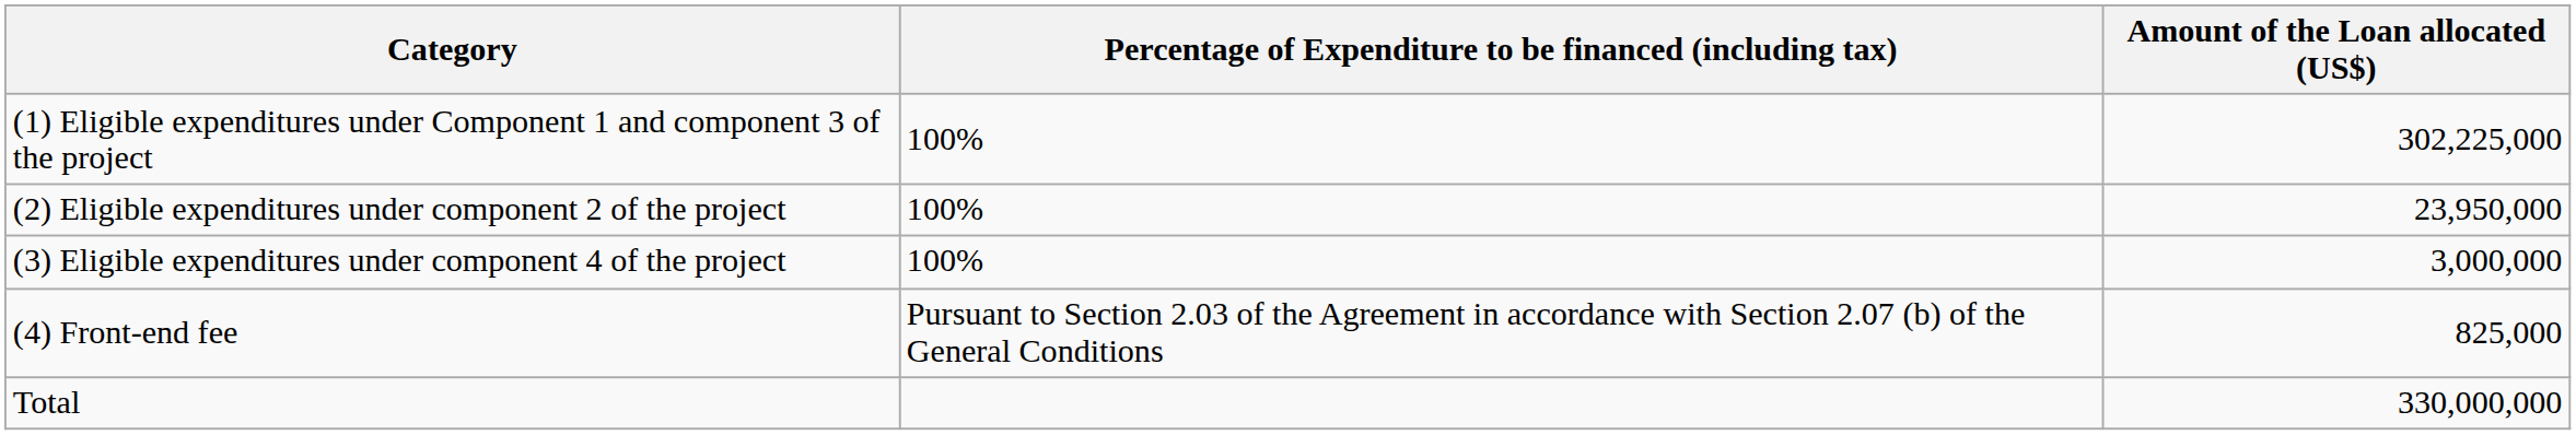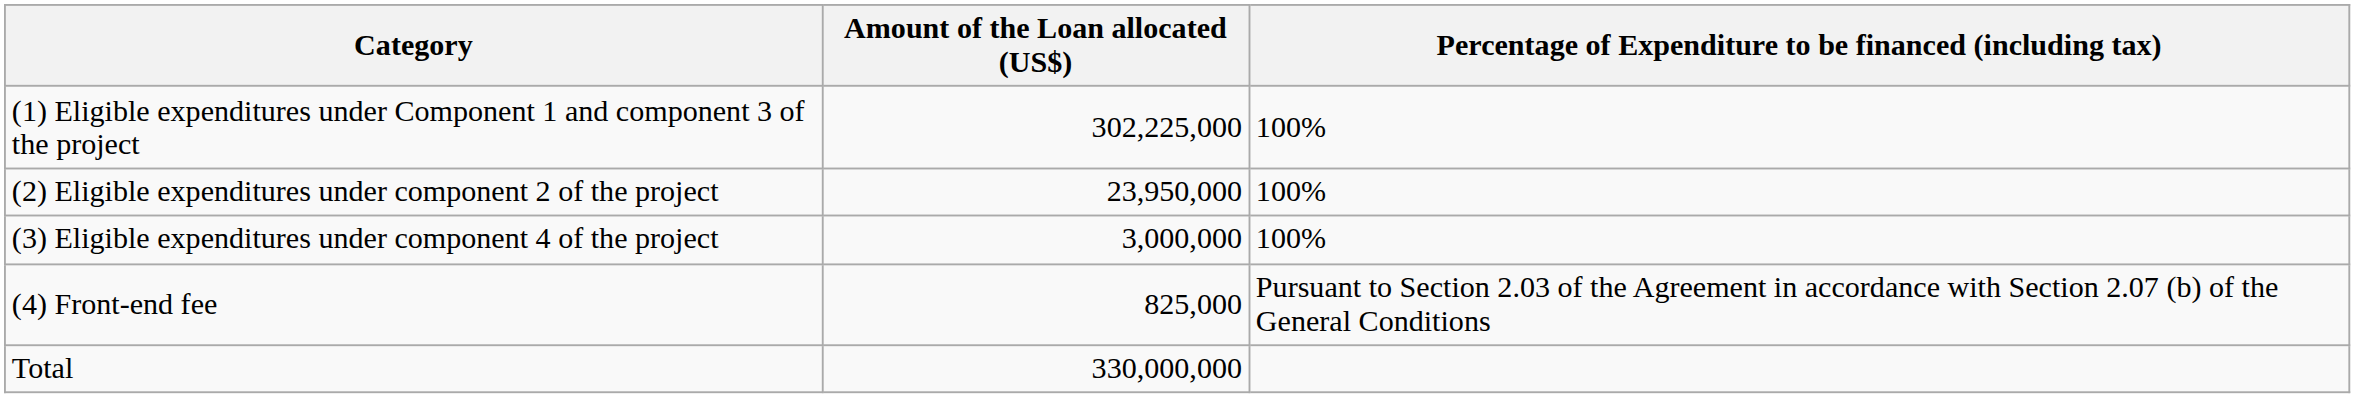columns swapped: Amount of the Loan allocated (US$) <-> Percentage of Expenditure to be financed (including tax)
